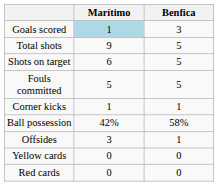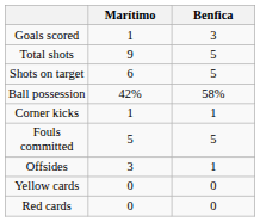Goals scored | Marítimo: lightblue background -> no background
rows swapped: Ball possession <-> Fouls committed
